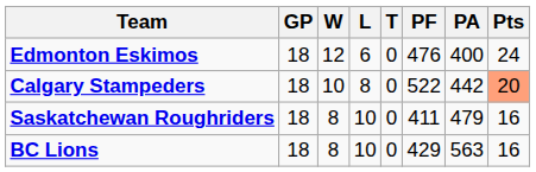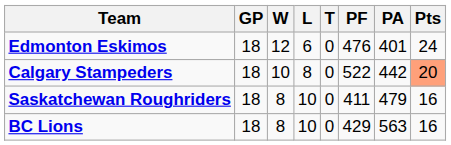Edmonton Eskimos | PA: 400 -> 401
